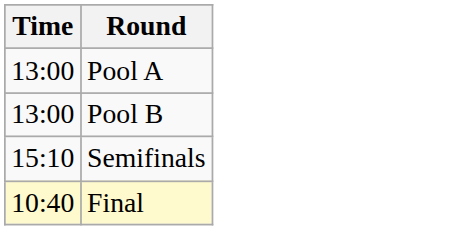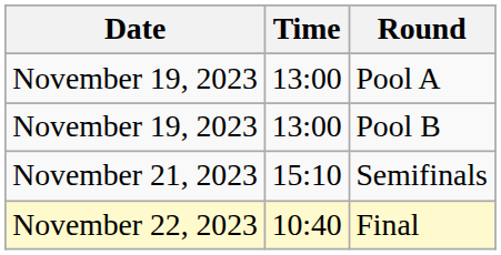+ column: Date | November 19, 2023 | November 19, 2023 | November 21, 2023 | November 22, 2023
